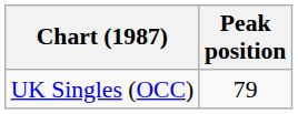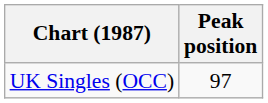UK Singles (OCC) | Peak position: 79 -> 97
